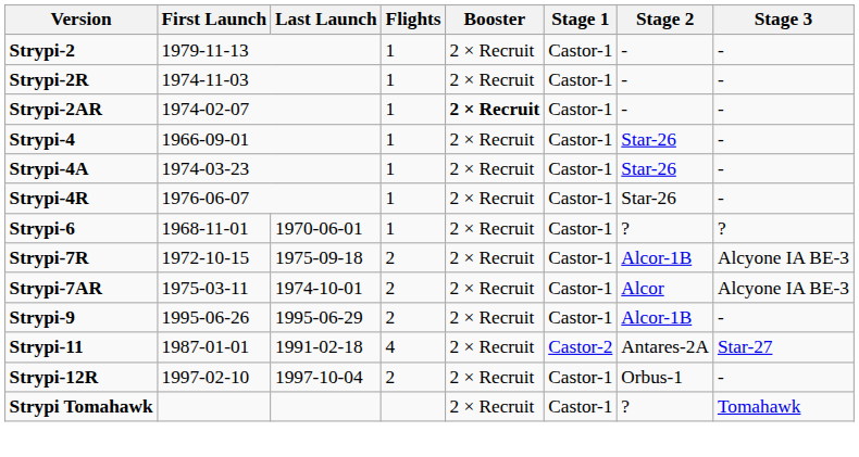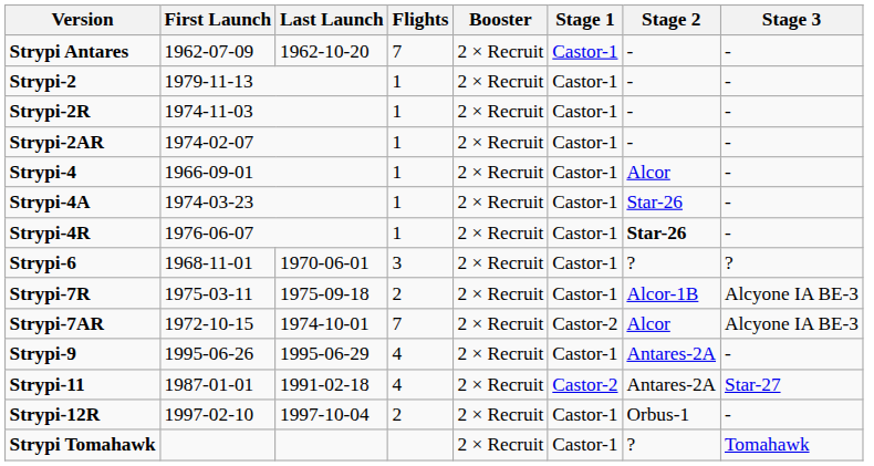+ row: Strypi Antares | 1962-07-09 | 1962-10-20 | 7 | 2 × Recruit | Castor-1 | - | -
Strypi-2AR | Booster: bold -> normal
Strypi-4 | Stage 2: Star-26 -> Alcor
Strypi-4R | Stage 2: normal -> bold
Strypi-6 | Flights: 1 -> 3
Strypi-7R | First Launch: 1972-10-15 -> 1975-03-11
Strypi-7AR | First Launch: 1975-03-11 -> 1972-10-15
Strypi-7AR | Flights: 2 -> 7
Strypi-7AR | Stage 1: Castor-1 -> Castor-2
Strypi-9 | Flights: 2 -> 4
Strypi-9 | Stage 2: Alcor-1B -> Antares-2A
